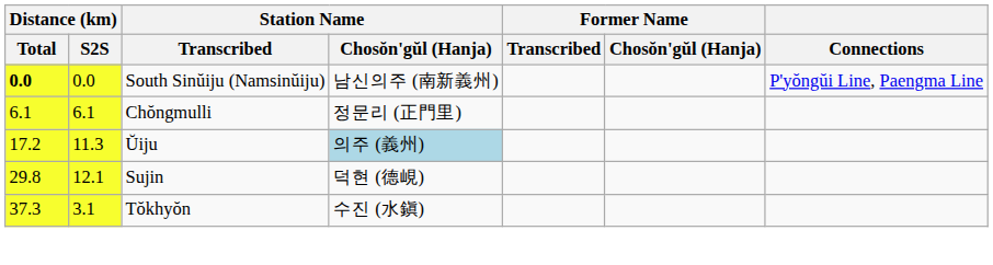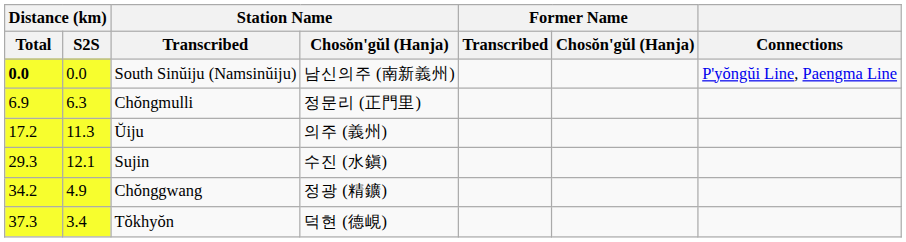Chŏngmulli | Distance (km) / Total: 6.1 -> 6.9
Chŏngmulli | Distance (km) / S2S: 6.1 -> 6.3
Ŭiju | Station Name / Chosŏn'gŭl (Hanja): lightblue background -> no background
Sujin | Distance (km) / Total: 29.8 -> 29.3
Sujin | Station Name / Chosŏn'gŭl (Hanja): 덕현 (德峴) -> 수진 (水鎭)
+ row: 34.2 | 4.9 | Chŏnggwang | 정광 (精鑛)
Tŏkhyŏn | Distance (km) / S2S: 3.1 -> 3.4
Tŏkhyŏn | Station Name / Chosŏn'gŭl (Hanja): 수진 (水鎭) -> 덕현 (德峴)
